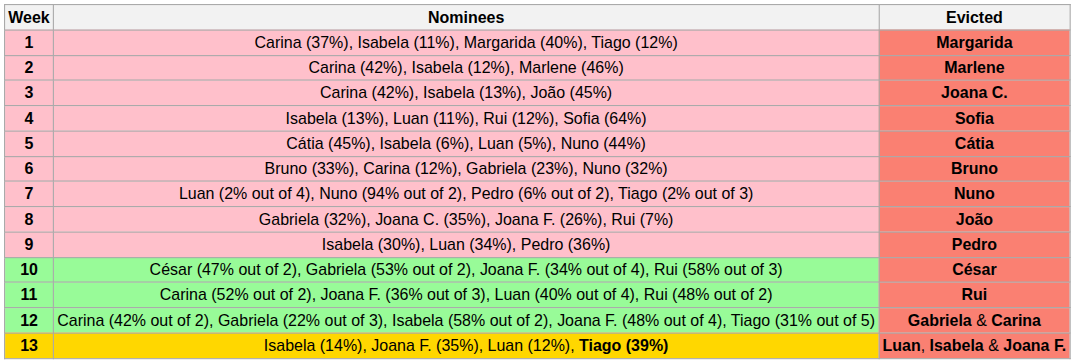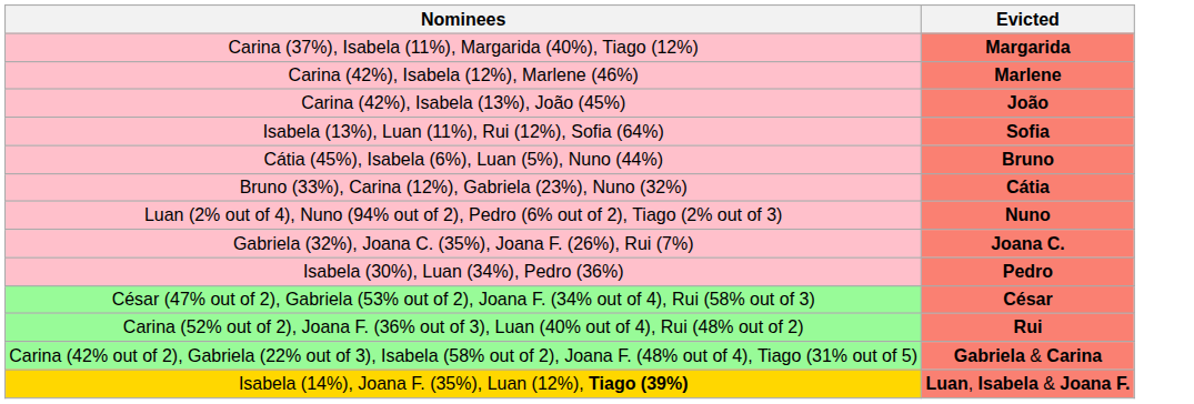- column: Week | 1 | 2 | 3 | 4 | 5 | 6 | 7 | 8 | 9 | 10 | 11 | 12 | 13
Carina (42%), Isabela (13%), João (45%) | Evicted: Joana C. -> João
Cátia (45%), Isabela (6%), Luan (5%), Nuno (44%) | Evicted: Cátia -> Bruno
Bruno (33%), Carina (12%), Gabriela (23%), Nuno (32%) | Evicted: Bruno -> Cátia
Gabriela (32%), Joana C. (35%), Joana F. (26%), Rui (7%) | Evicted: João -> Joana C.
